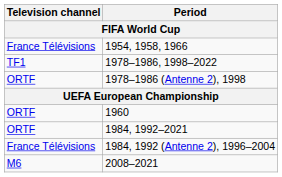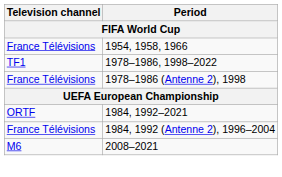1978–1986 (Antenne 2), 1998 | Television channel: ORTF -> France Télévisions
- row: ORTF | 1960
